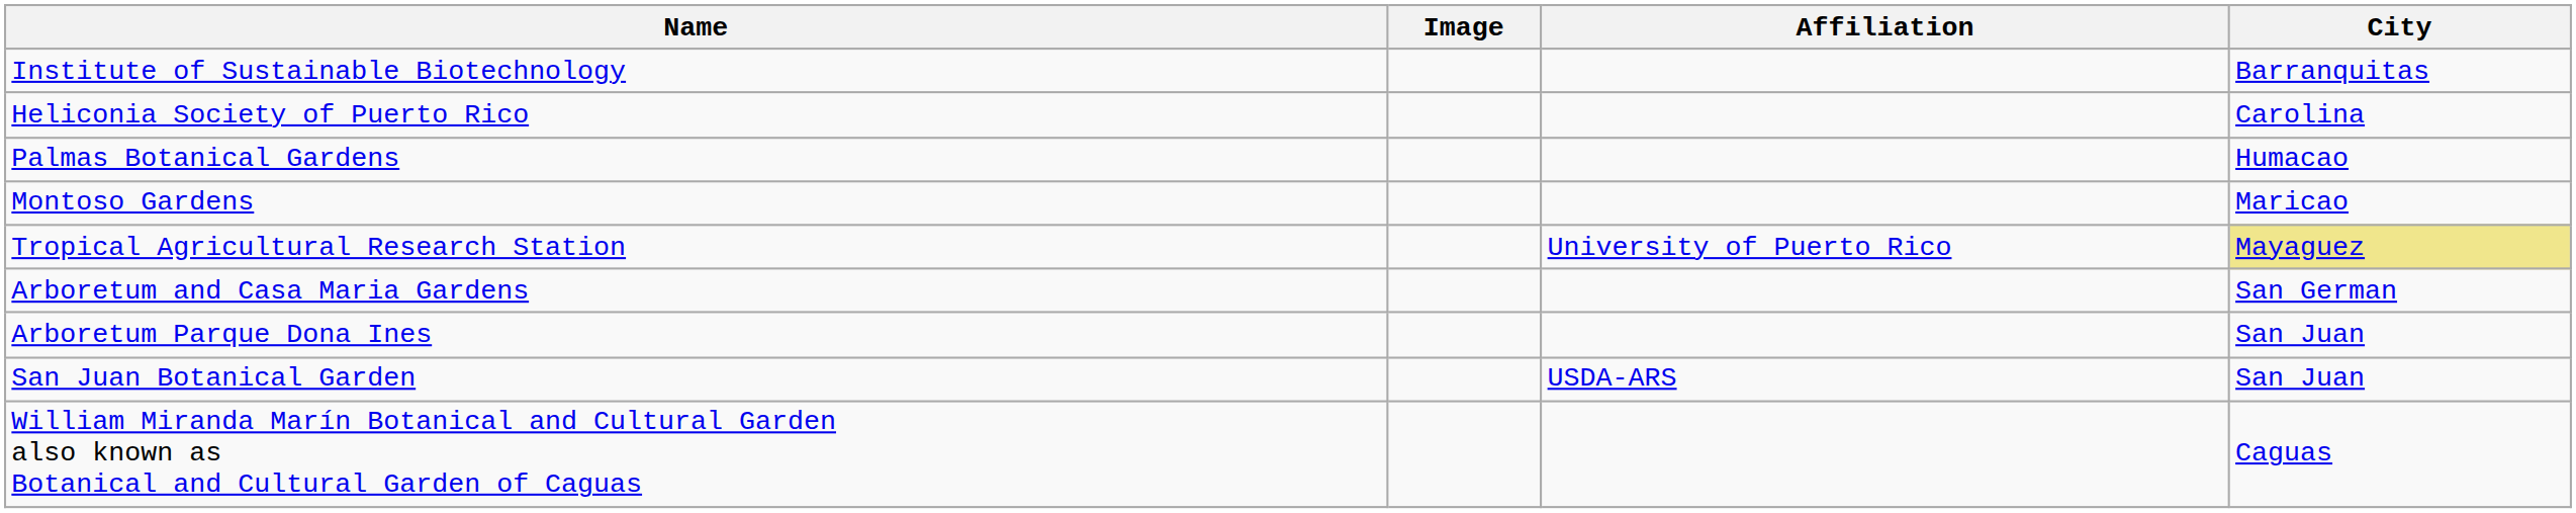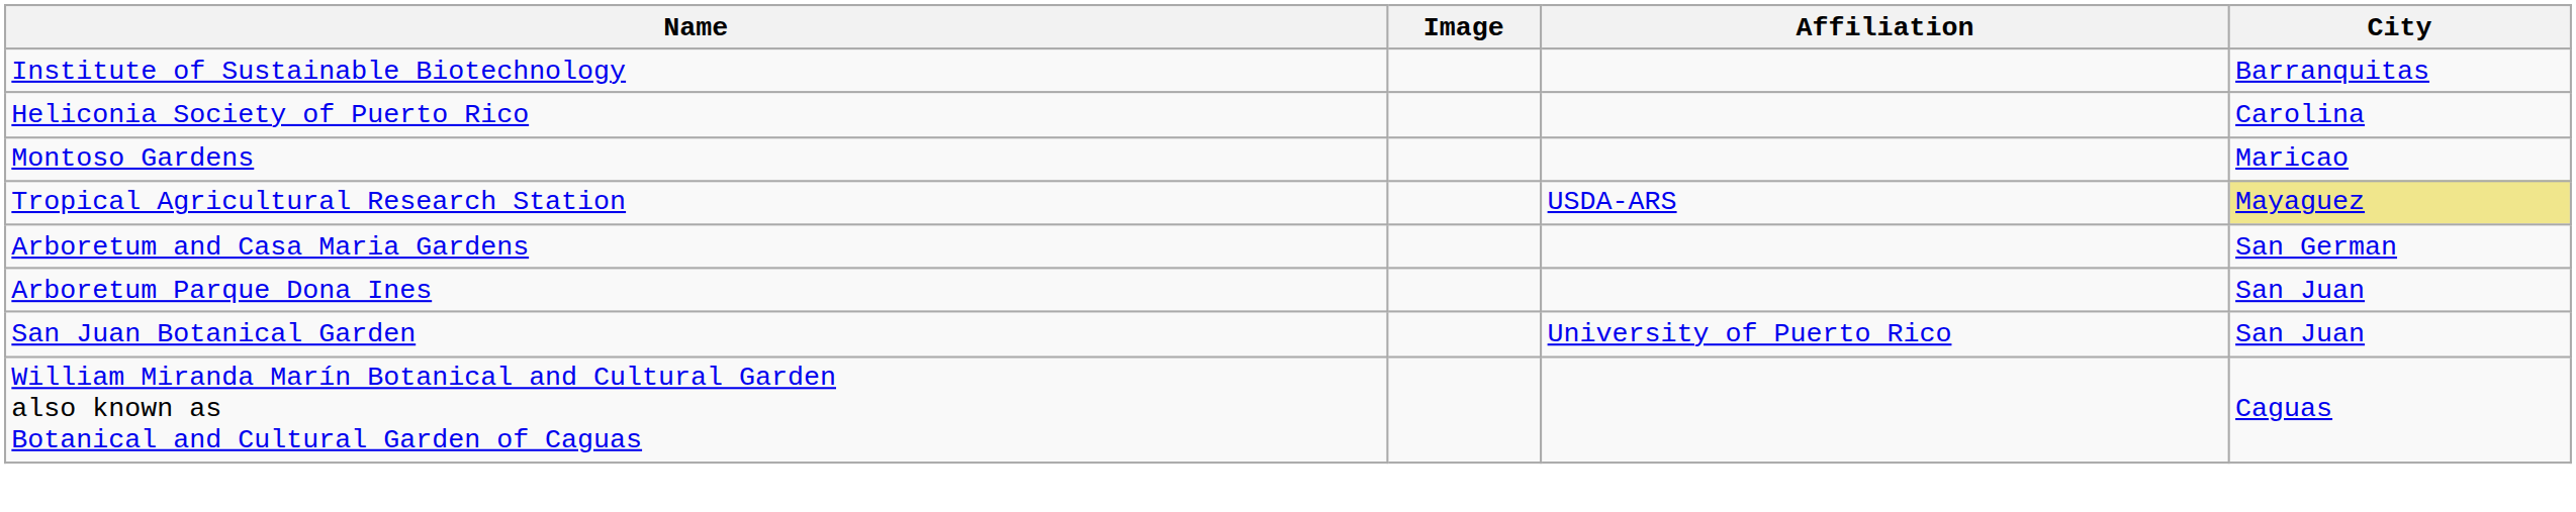- row: Palmas Botanical Gardens | Humacao
Tropical Agricultural Research Station | Affiliation: University of Puerto Rico -> USDA-ARS
San Juan Botanical Garden | Affiliation: USDA-ARS -> University of Puerto Rico
